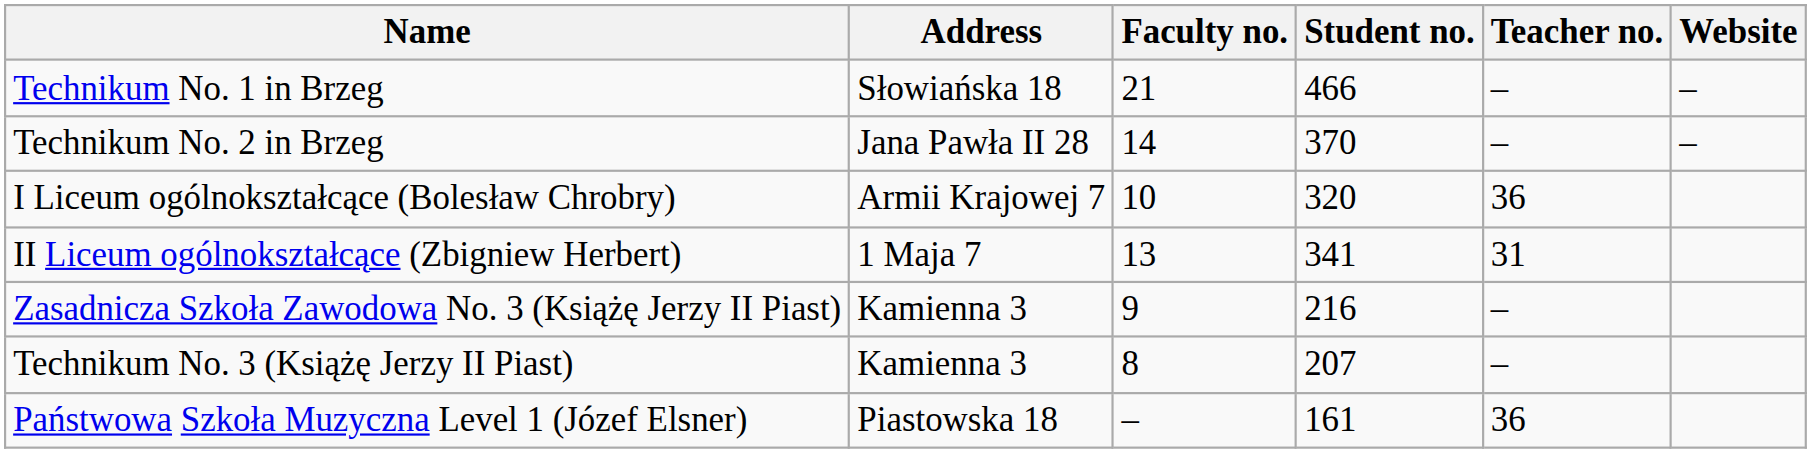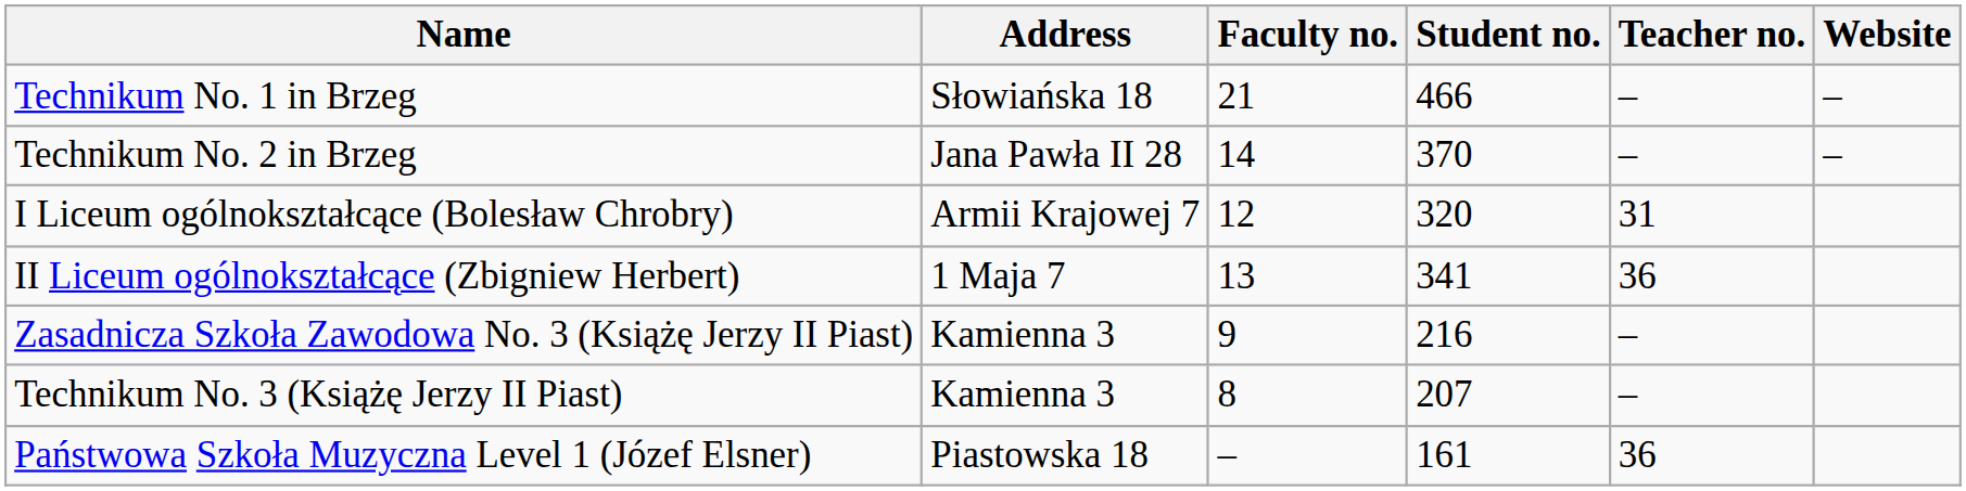I Liceum ogólnokształcące (Bolesław Chrobry) | Faculty no.: 10 -> 12
I Liceum ogólnokształcące (Bolesław Chrobry) | Teacher no.: 36 -> 31
II Liceum ogólnokształcące (Zbigniew Herbert) | Teacher no.: 31 -> 36
